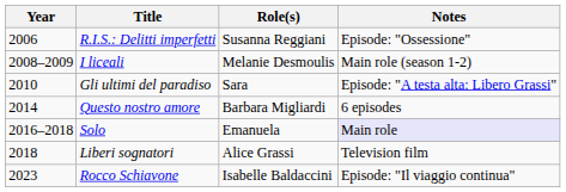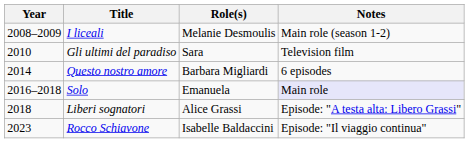- row: 2006 | R.I.S.: Delitti imperfetti | Susanna Reggiani | Episode: "Ossessione"
Gli ultimi del paradiso | Notes: Episode: "A testa alta: Libero Grassi" -> Television film
Liberi sognatori | Notes: Television film -> Episode: "A testa alta: Libero Grassi"
